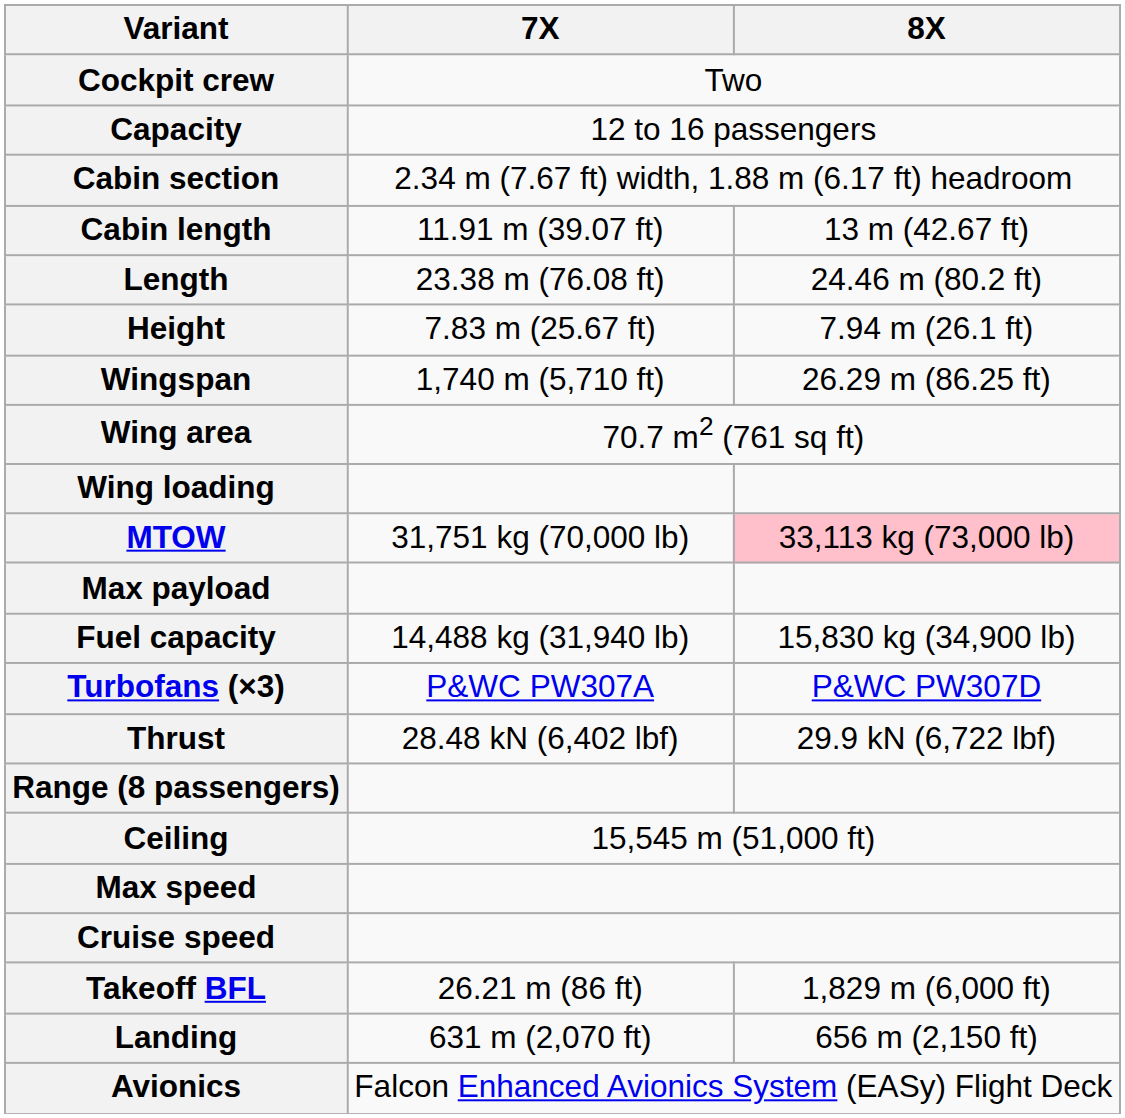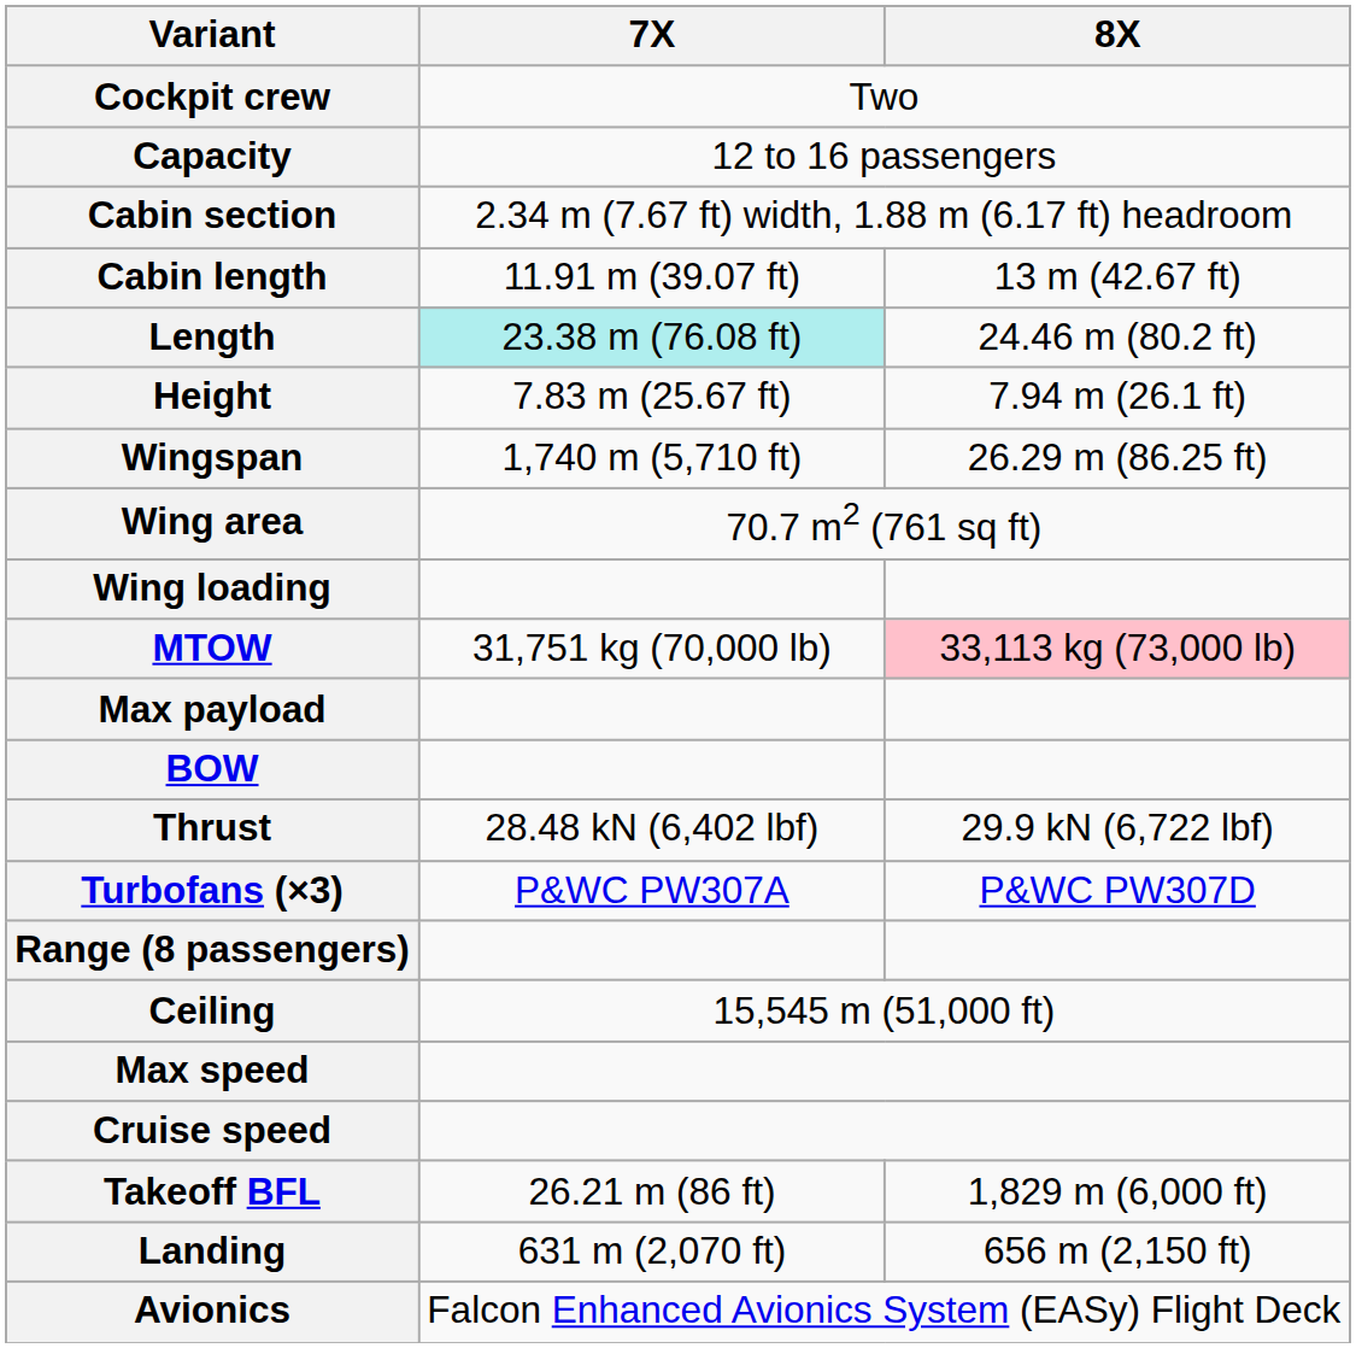Length | 7X: no background -> paleturquoise background
- row: Fuel capacity | 14,488 kg (31,940 lb) | 15,830 kg (34,900 lb)
+ row: BOW
rows swapped: Turbofans (×3) <-> Thrust
